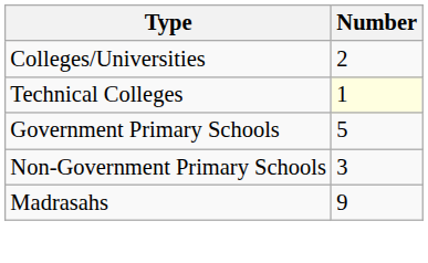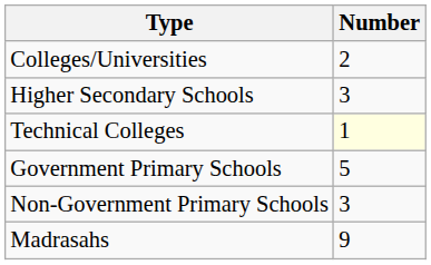+ row: Higher Secondary Schools | 3
